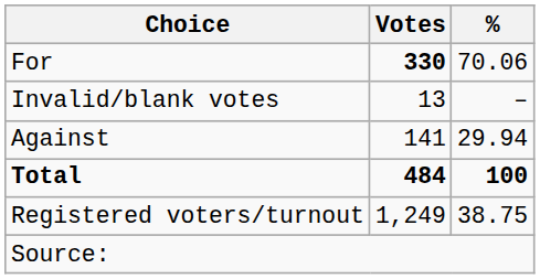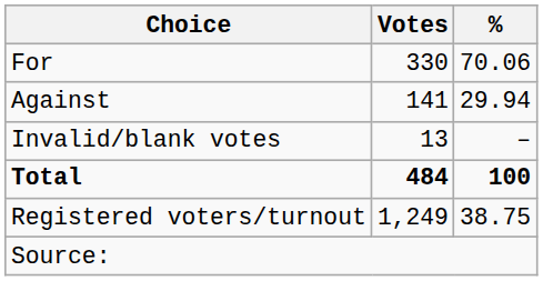For | Votes: bold -> normal
rows swapped: Against <-> Invalid/blank votes
